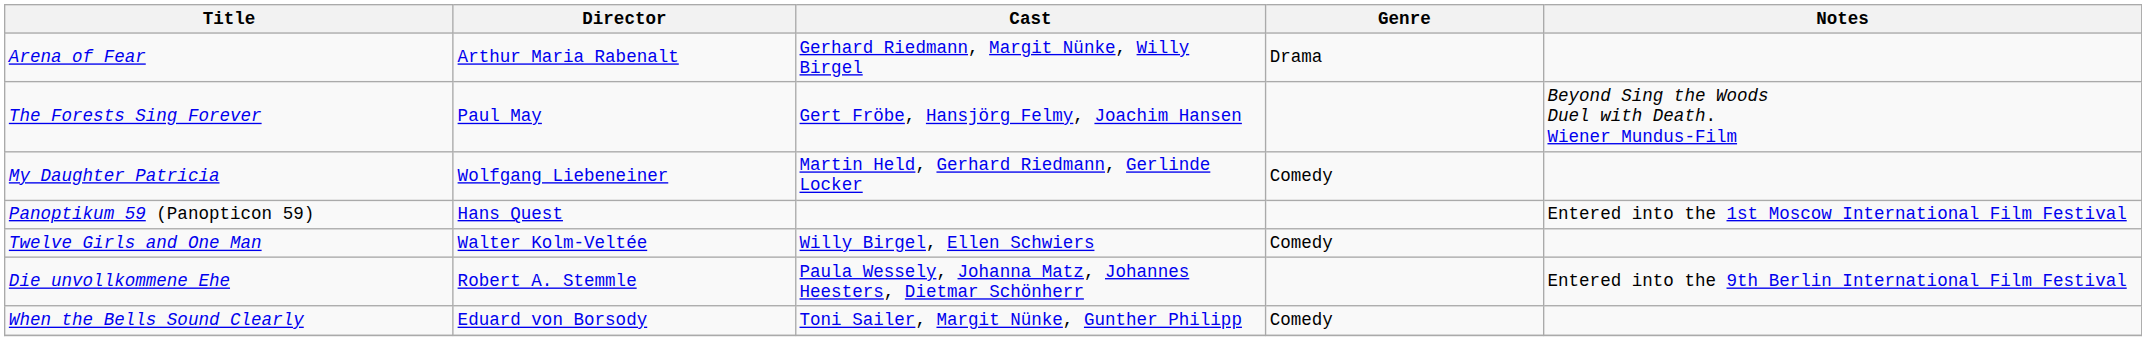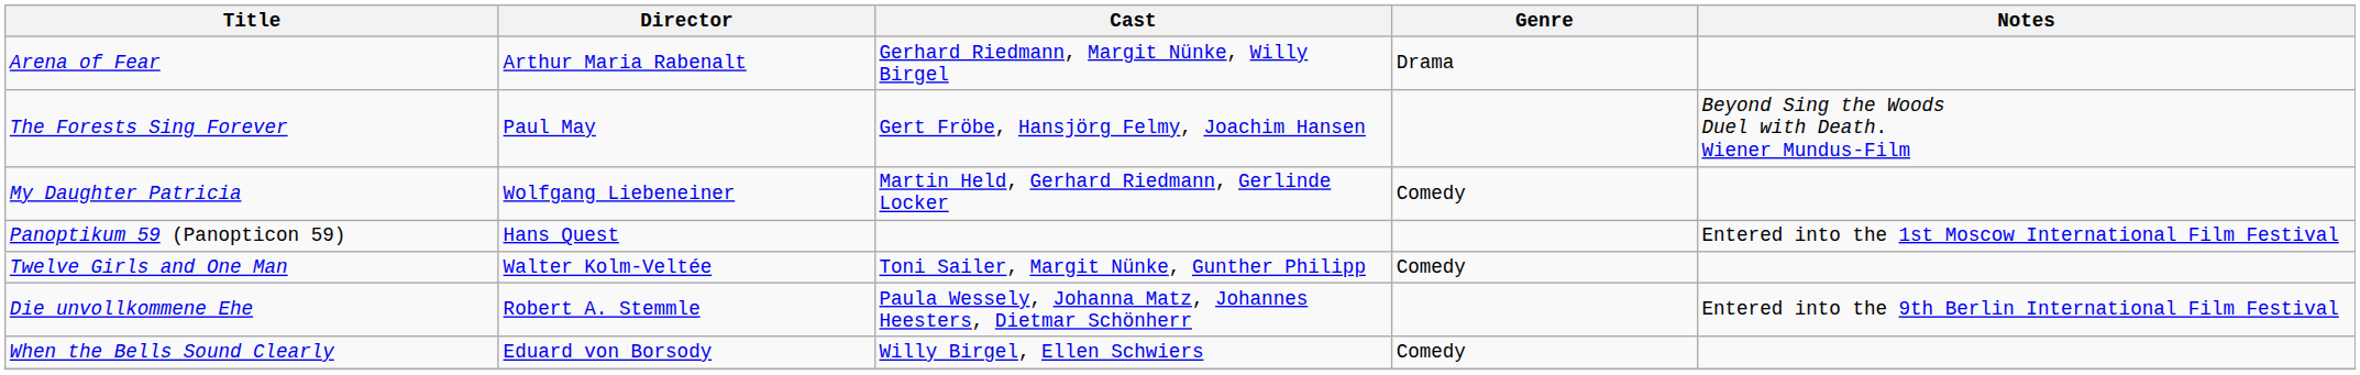Twelve Girls and One Man | Cast: Willy Birgel, Ellen Schwiers -> Toni Sailer, Margit Nünke, Gunther Philipp
When the Bells Sound Clearly | Cast: Toni Sailer, Margit Nünke, Gunther Philipp -> Willy Birgel, Ellen Schwiers
